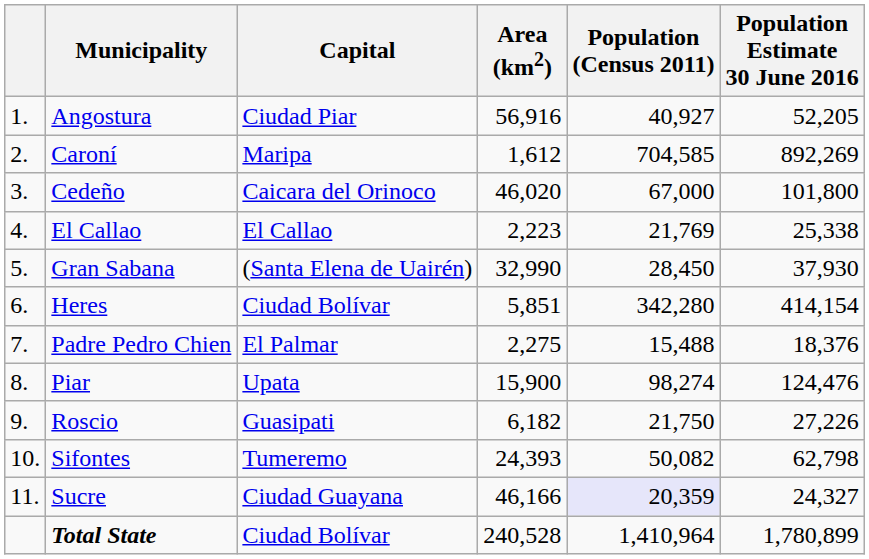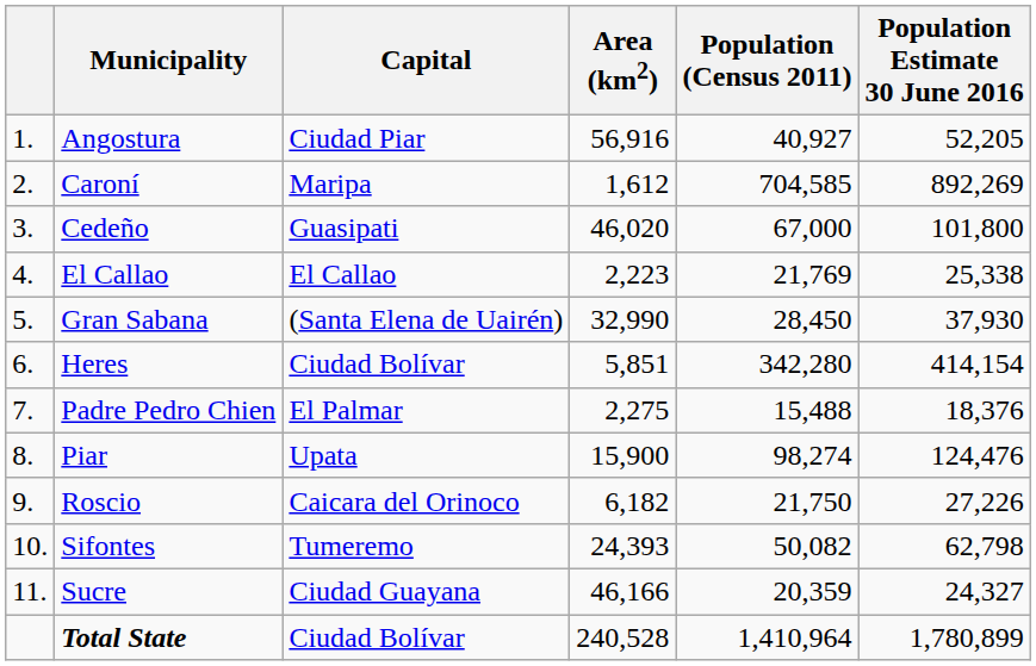Cedeño | Capital: Caicara del Orinoco -> Guasipati
Roscio | Capital: Guasipati -> Caicara del Orinoco
Sucre | Population (Census 2011): lavender background -> no background
